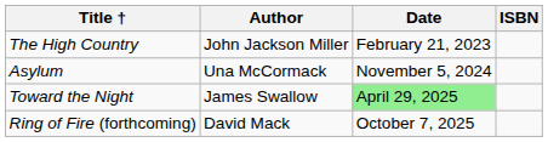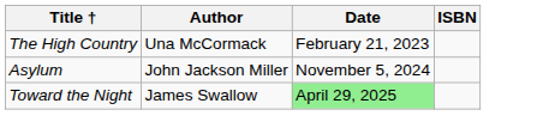The High Country | Author: John Jackson Miller -> Una McCormack
Asylum | Author: Una McCormack -> John Jackson Miller
- row: Ring of Fire (forthcoming) | David Mack | October 7, 2025
